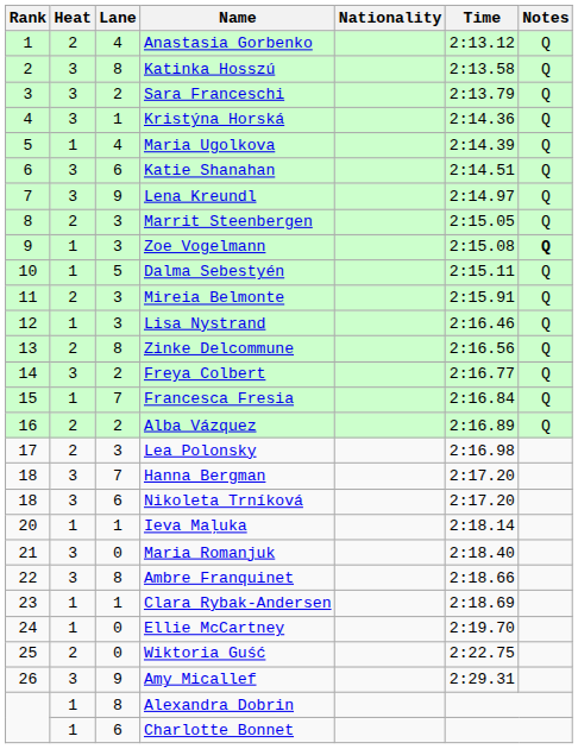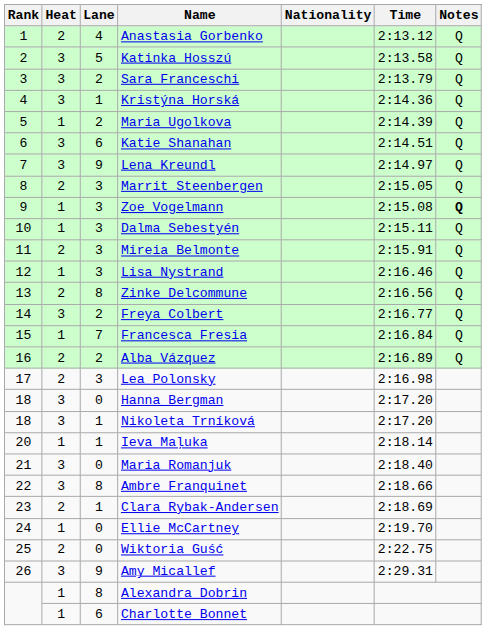Katinka Hosszú | Lane: 8 -> 5
Maria Ugolkova | Lane: 4 -> 2
Dalma Sebestyén | Lane: 5 -> 3
Hanna Bergman | Lane: 7 -> 0
Nikoleta Trníková | Lane: 6 -> 1
Clara Rybak-Andersen | Heat: 1 -> 2
